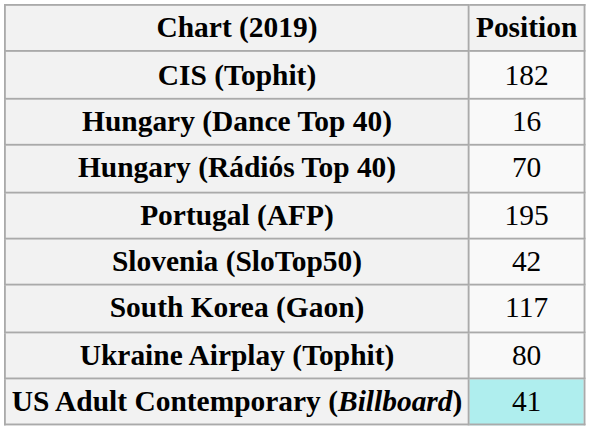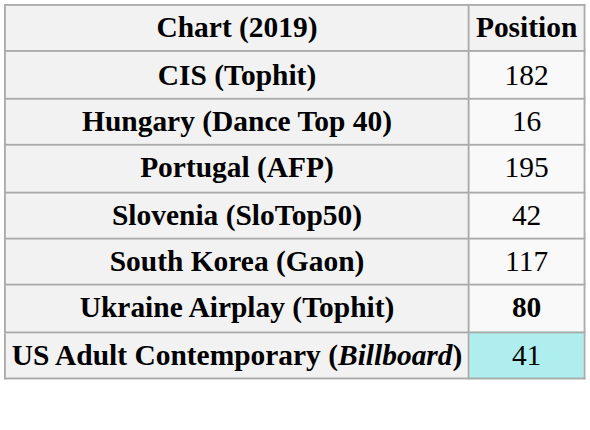- row: Hungary (Rádiós Top 40) | 70
Ukraine Airplay (Tophit) | Position: normal -> bold
